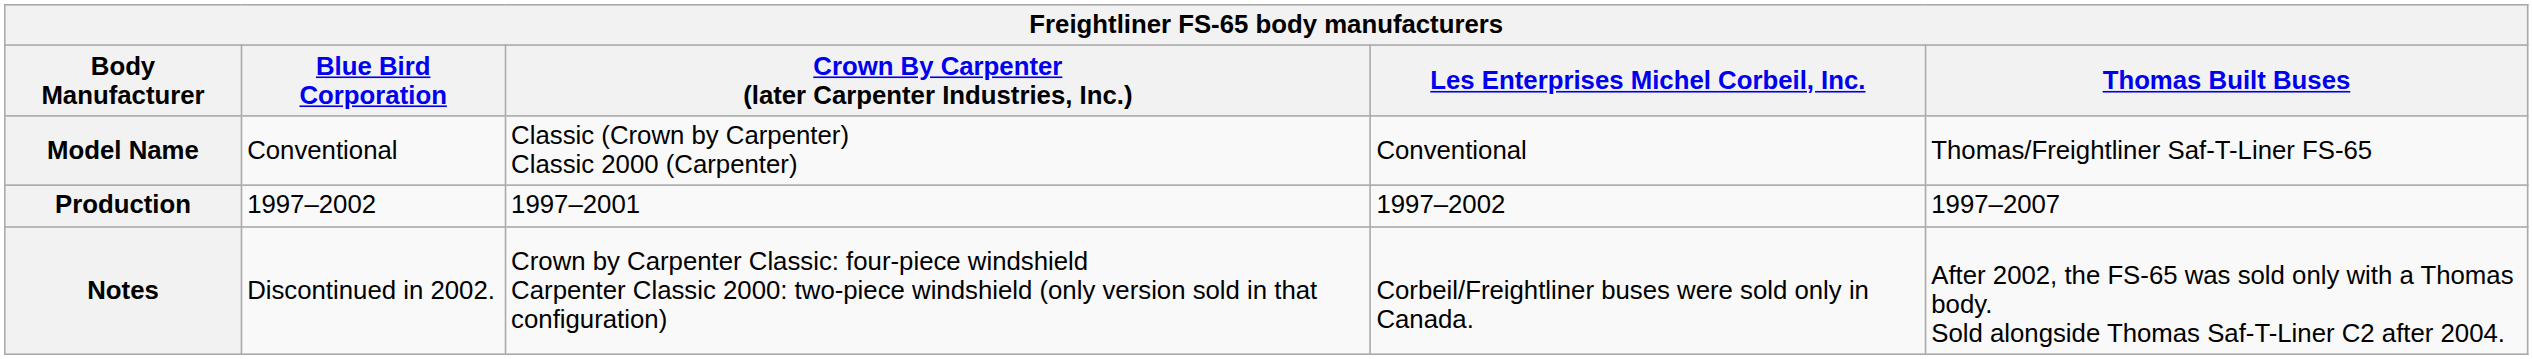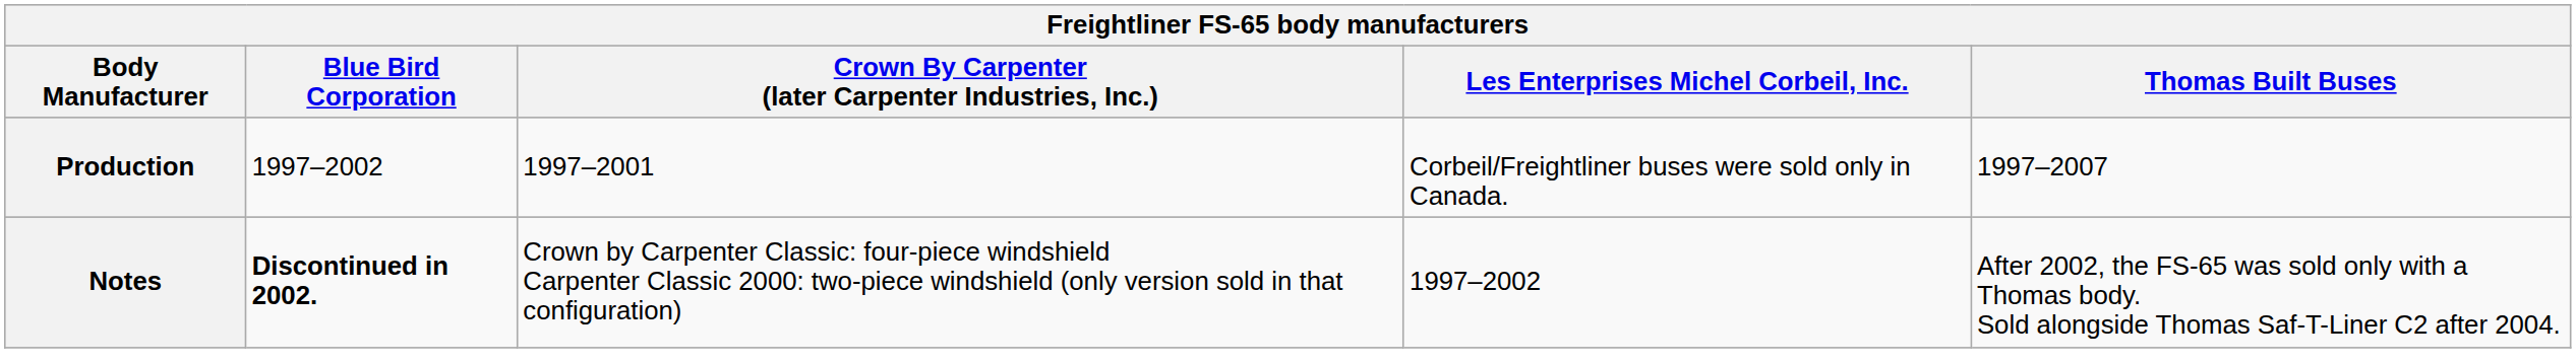- row: Model Name | Conventional | Classic (Crown by Carpenter) Classic 2000 (Carpenter) | Conventional | Thomas/Freightliner Saf-T-Liner FS-65
Production | Les Enterprises Michel Corbeil, Inc.: 1997–2002 -> Corbeil/Freightliner buses were sold only in Canada.
Notes | Blue Bird Corporation: normal -> bold
Notes | Les Enterprises Michel Corbeil, Inc.: Corbeil/Freightliner buses were sold only in Canada. -> 1997–2002
